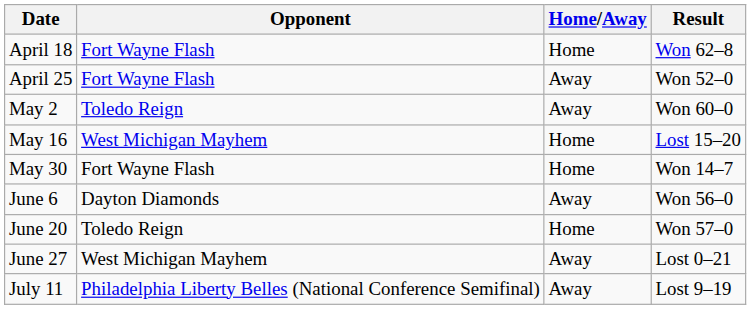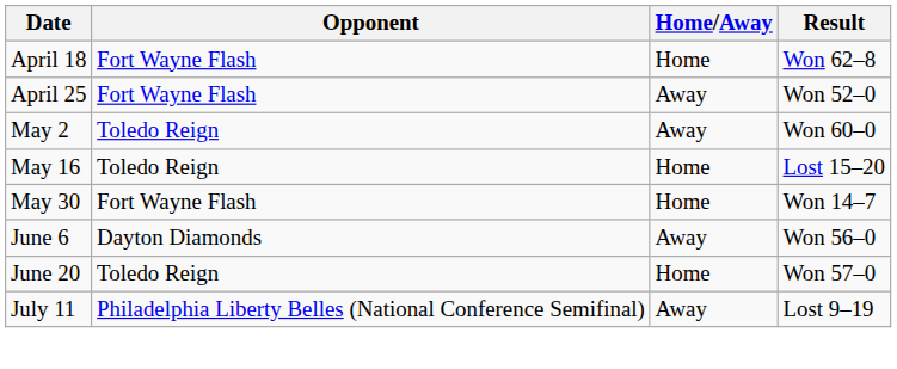May 16 | Opponent: West Michigan Mayhem -> Toledo Reign
- row: June 27 | West Michigan Mayhem | Away | Lost 0–21
